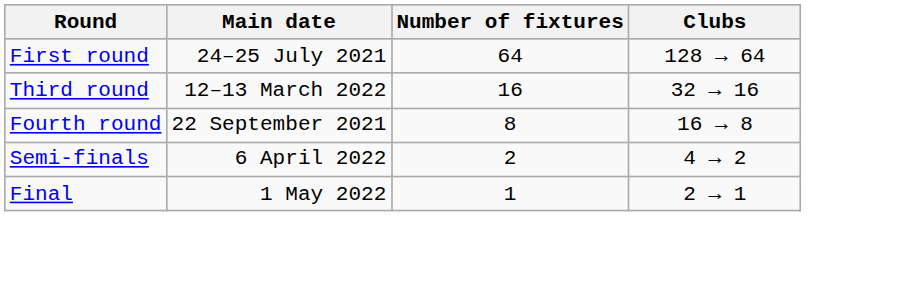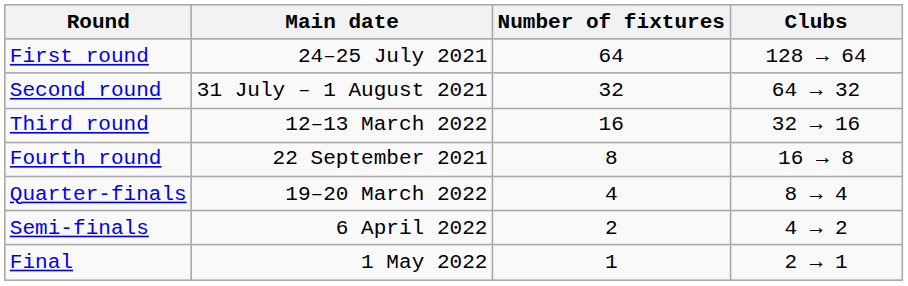+ row: Second round | 31 July – 1 August 2021 | 32 | 64 → 32
+ row: Quarter-finals | 19–20 March 2022 | 4 | 8 → 4
